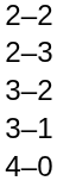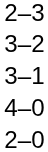- row: 2–2
+ row: 2–0
